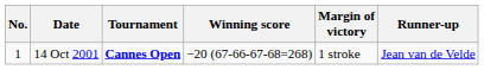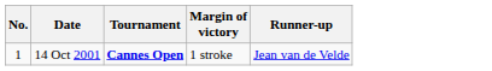- column: Winning score | −20 (67-66-67-68=268)
